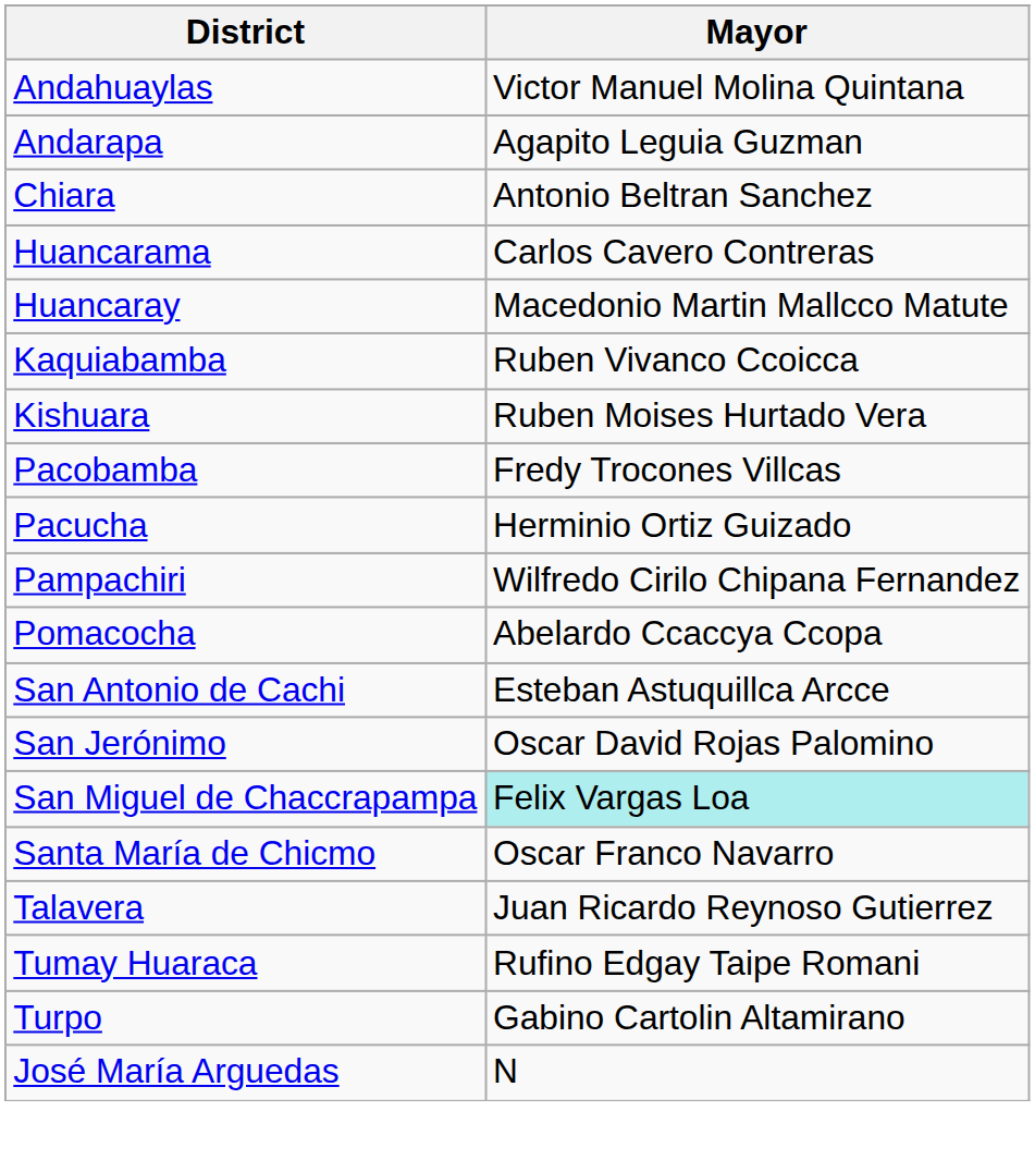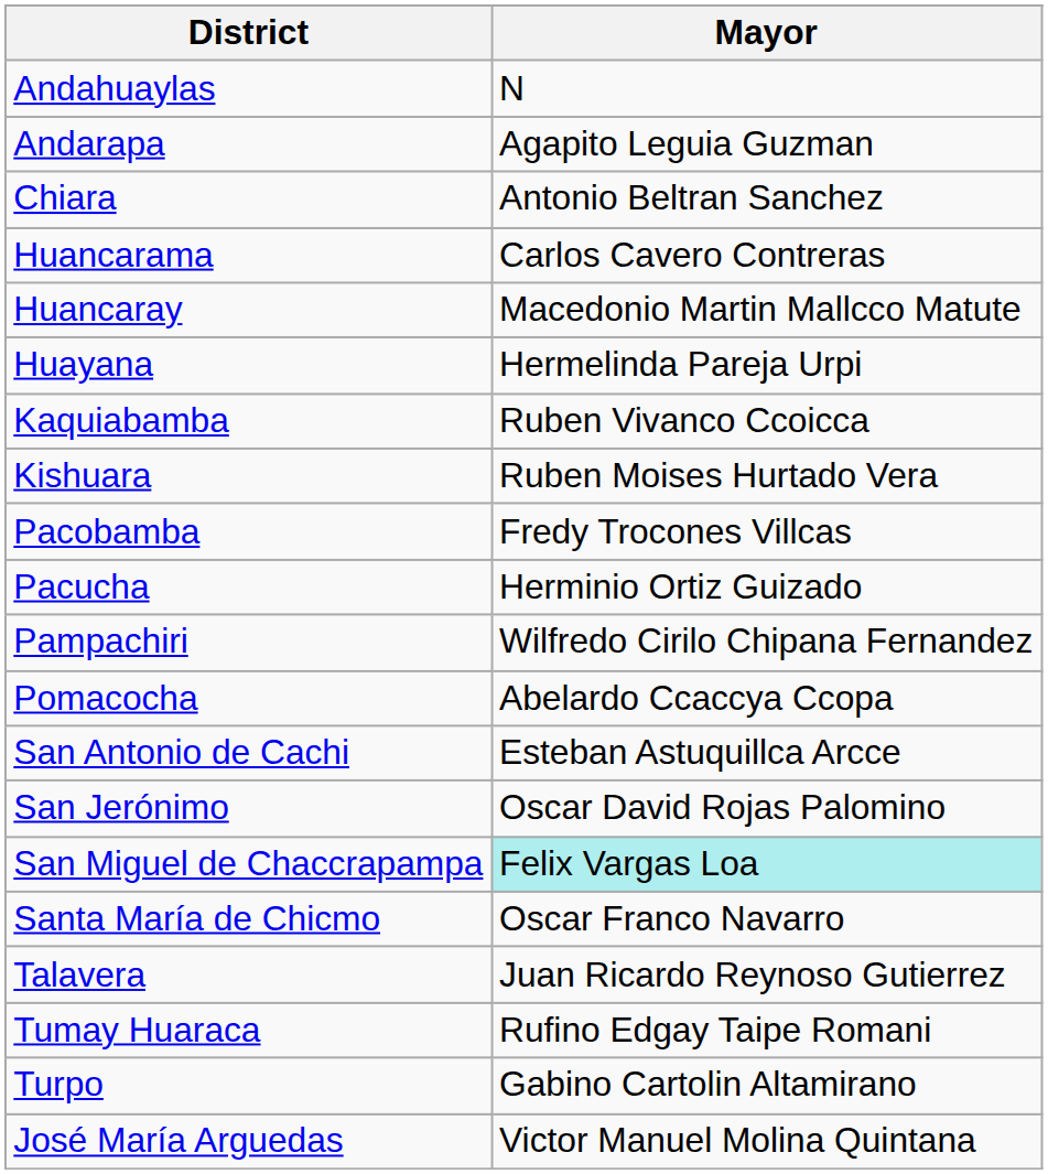Andahuaylas | Mayor: Victor Manuel Molina Quintana -> N
+ row: Huayana | Hermelinda Pareja Urpi
José María Arguedas | Mayor: N -> Victor Manuel Molina Quintana
